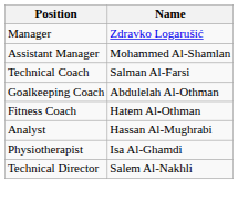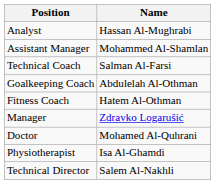rows swapped: Manager <-> Analyst
+ row: Doctor | Mohamed Al-Quhrani
